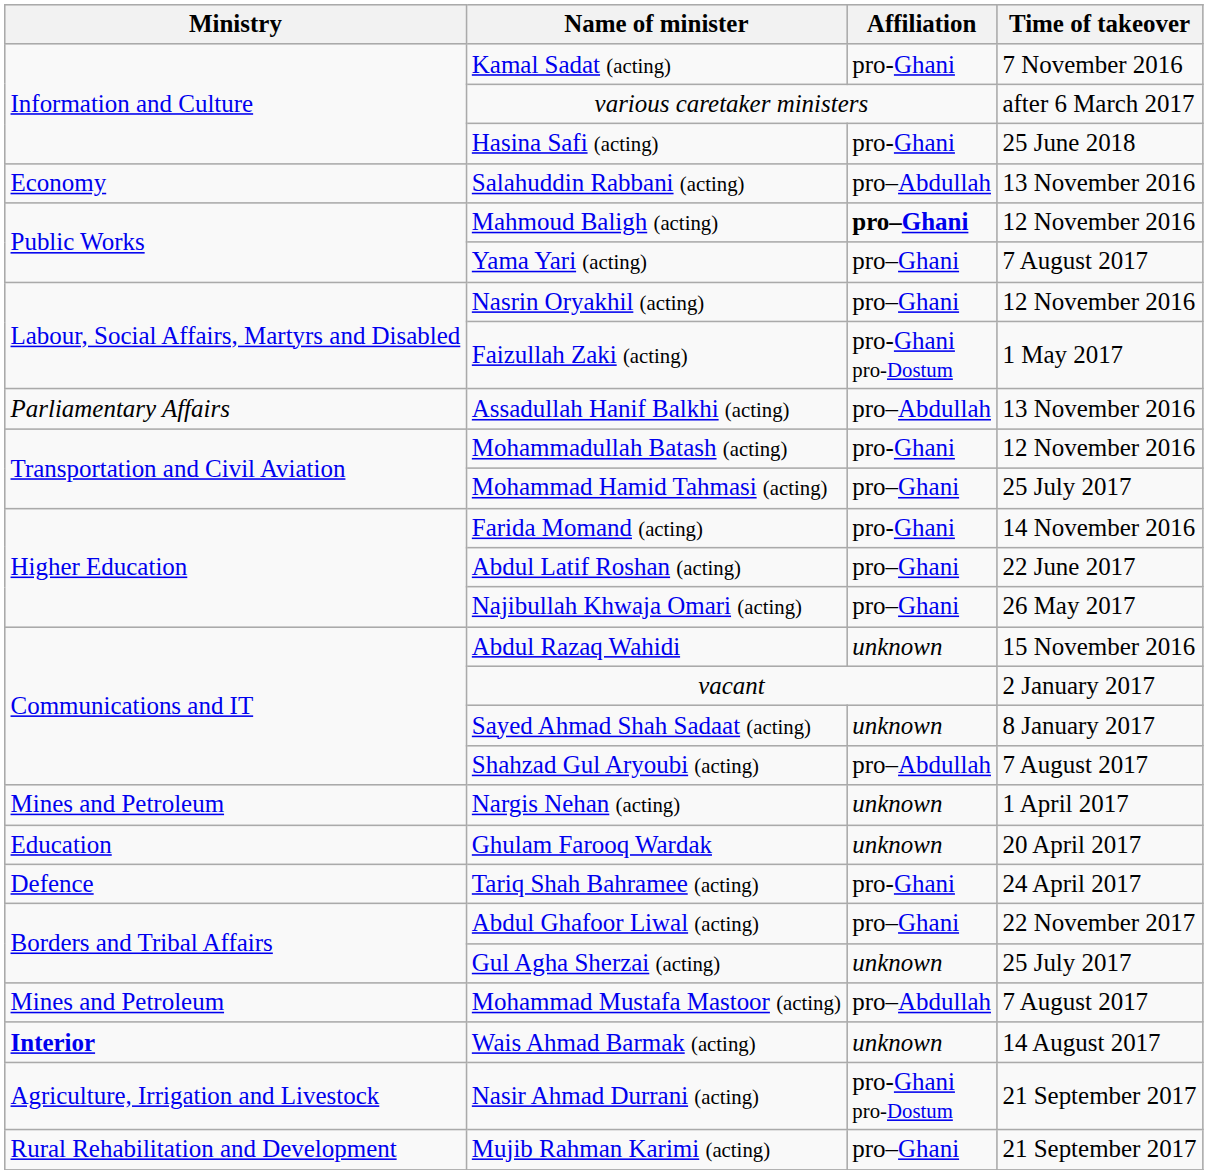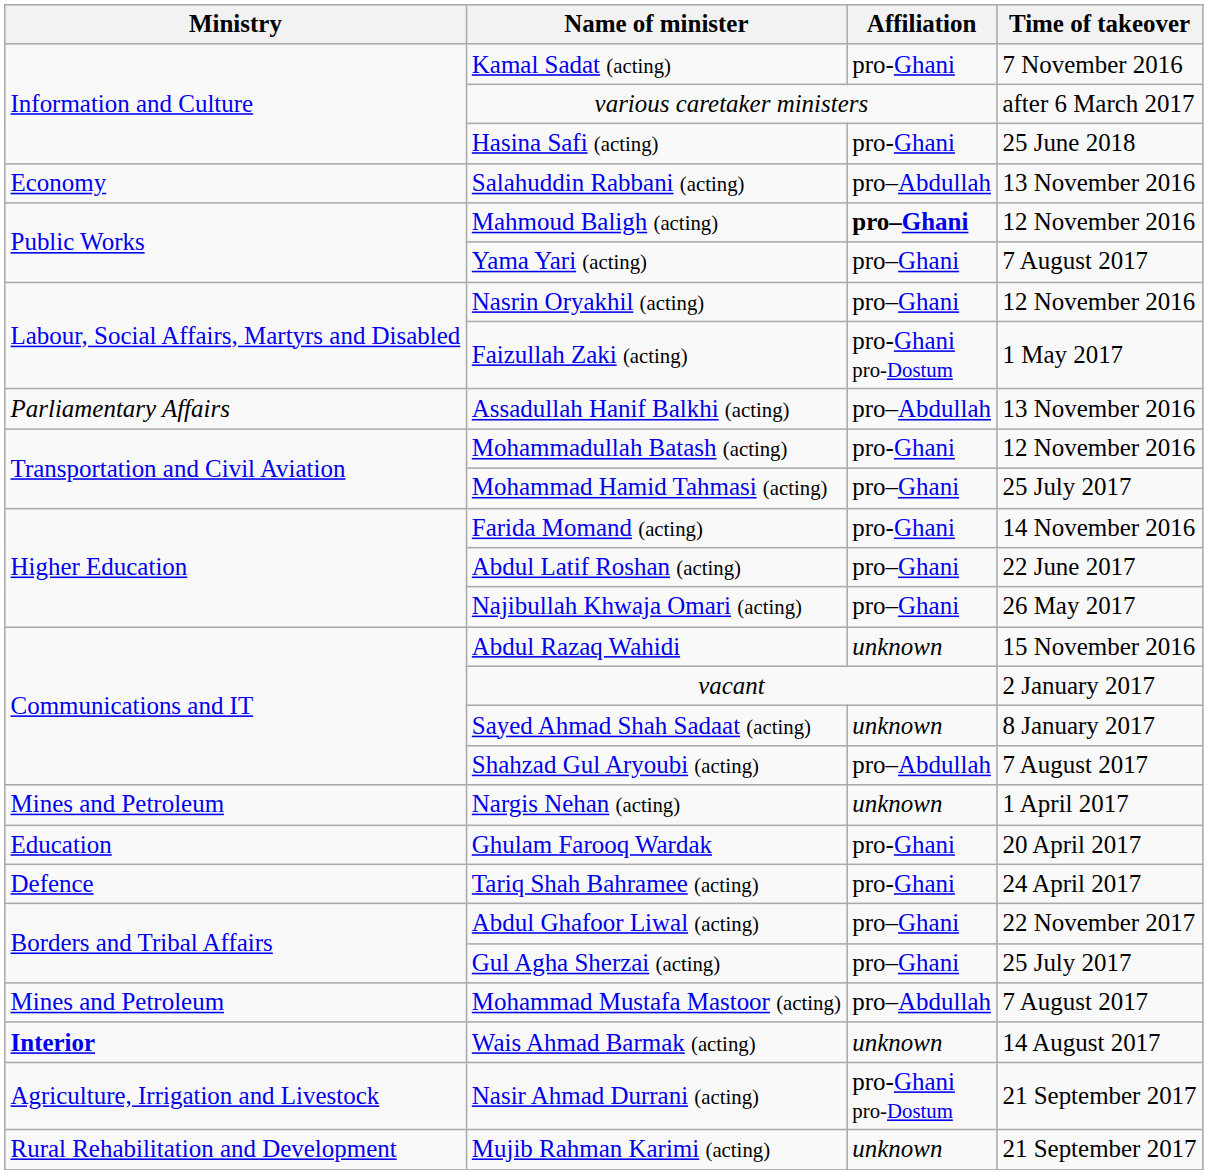Ghulam Farooq Wardak | Affiliation: unknown -> pro-Ghani
Gul Agha Sherzai (acting) | Affiliation: unknown -> pro–Ghani
Mujib Rahman Karimi (acting) | Affiliation: pro–Ghani -> unknown
